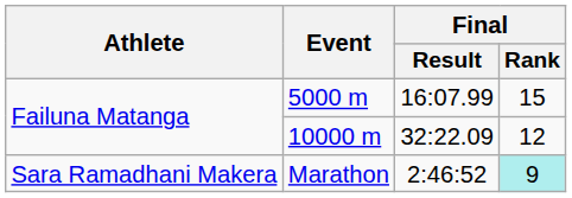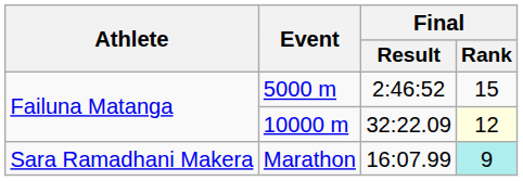5000 m | Final / Result: 16:07.99 -> 2:46:52
10000 m | Final / Rank: no background -> lightyellow background
Marathon | Final / Result: 2:46:52 -> 16:07.99
